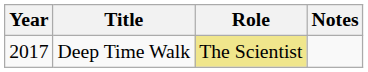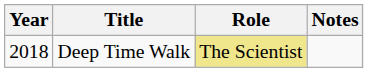Deep Time Walk | Year: 2017 -> 2018
